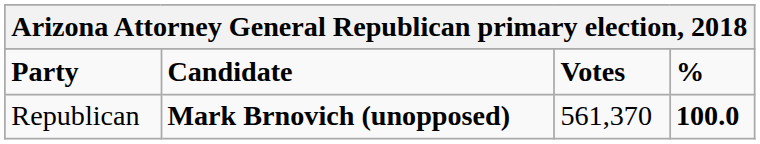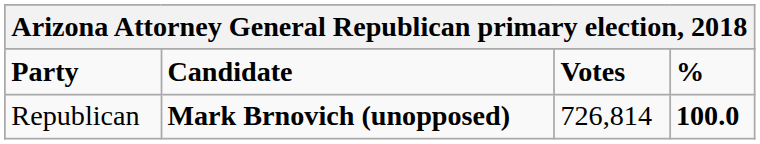Republican | Votes: 561,370 -> 726,814
